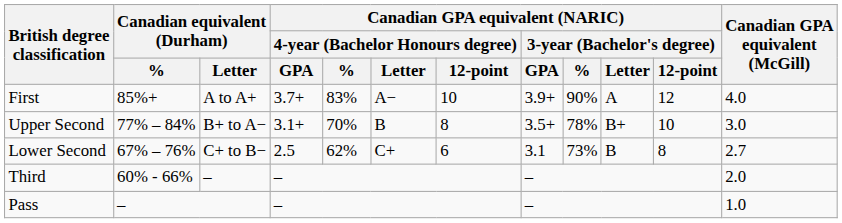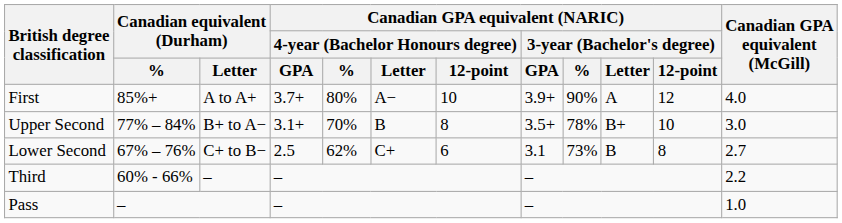First | column 5: 83% -> 80%
Third | Canadian GPA equivalent (McGill): 2.0 -> 2.2
